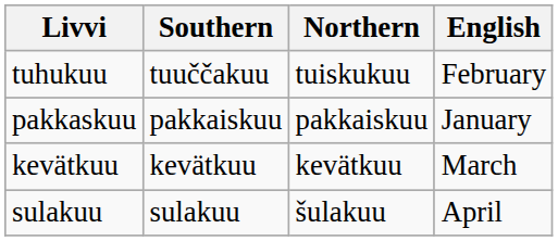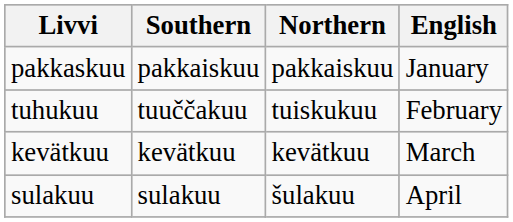rows swapped: pakkaskuu <-> tuhukuu
